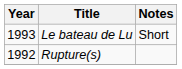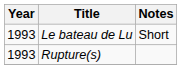Rupture(s) | Year: 1992 -> 1993
